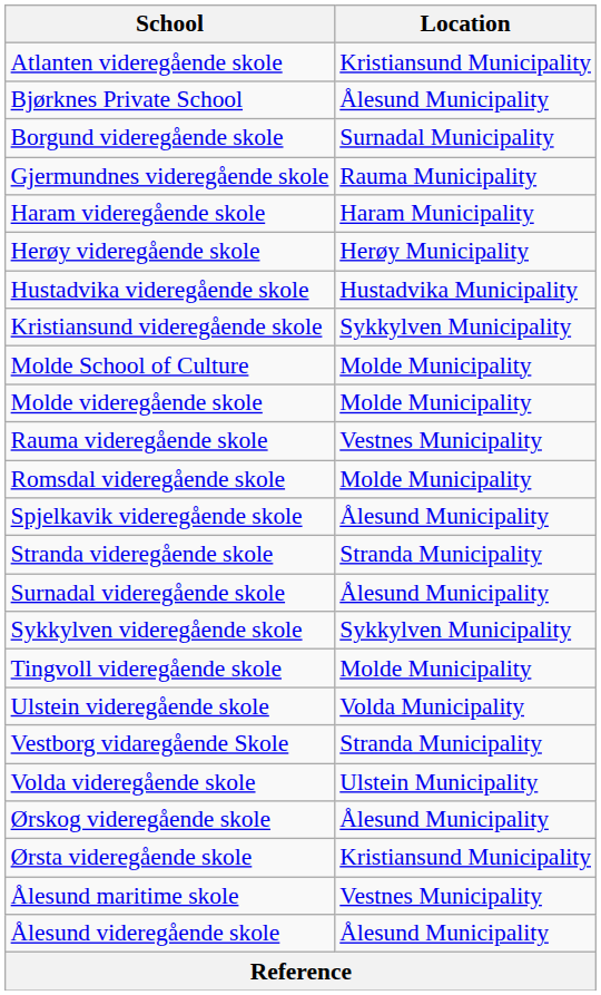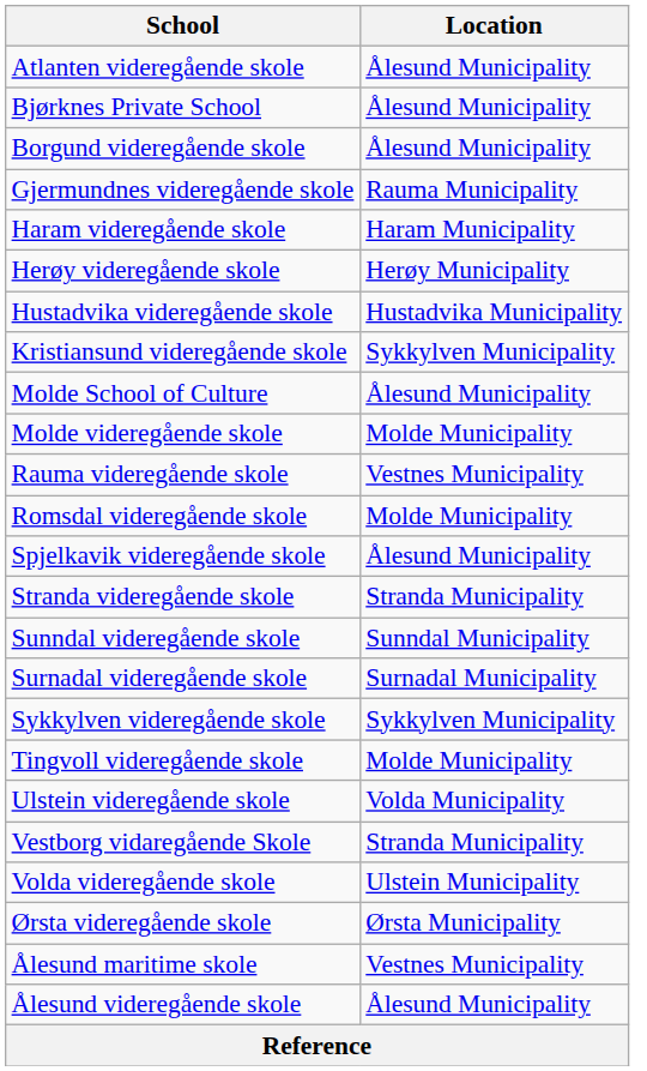Atlanten videregående skole | Location: Kristiansund Municipality -> Ålesund Municipality
Borgund videregående skole | Location: Surnadal Municipality -> Ålesund Municipality
Molde School of Culture | Location: Molde Municipality -> Ålesund Municipality
+ row: Sunndal videregående skole | Sunndal Municipality
Surnadal videregående skole | Location: Ålesund Municipality -> Surnadal Municipality
- row: Ørskog videregående skole | Ålesund Municipality
Ørsta videregående skole | Location: Kristiansund Municipality -> Ørsta Municipality
